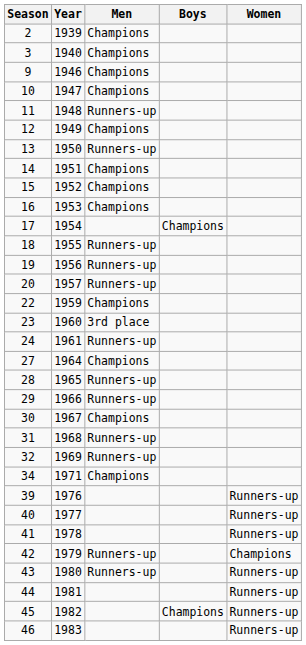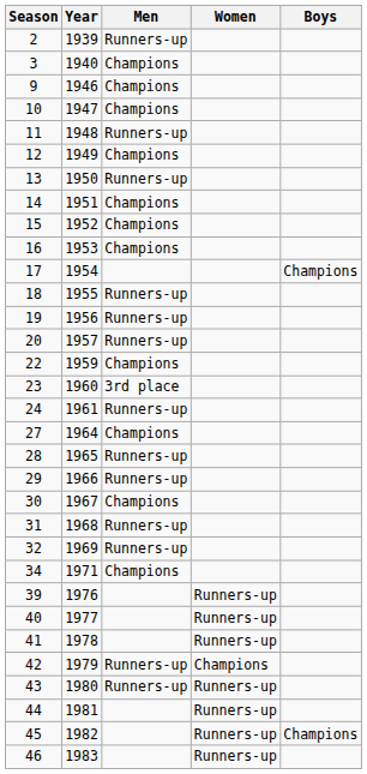columns swapped: Women <-> Boys
2 | Men: Champions -> Runners-up
